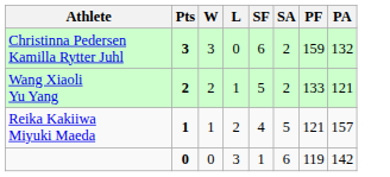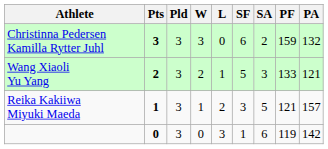+ column: Pld | 3 | 3 | 3 | 3
Wang Xiaoli Yu Yang | SA: 2 -> 3
Reika Kakiiwa Miyuki Maeda | SF: 4 -> 3
